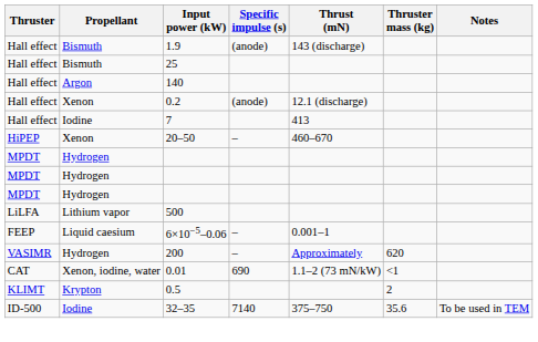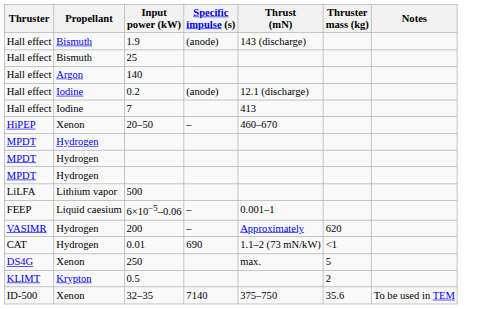0.2 | Propellant: Xenon -> Iodine
0.01 | Propellant: Xenon, iodine, water -> Hydrogen
+ row: DS4G | Xenon | 250 | max. | 5
32–35 | Propellant: Iodine -> Xenon
